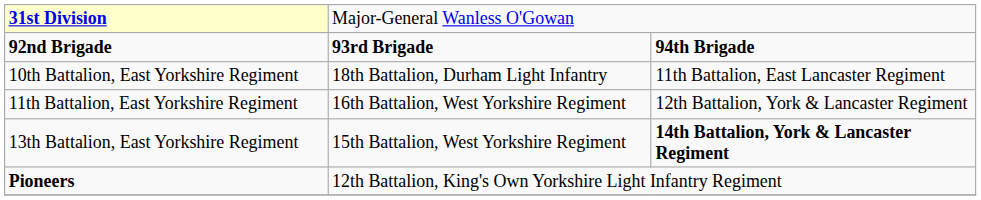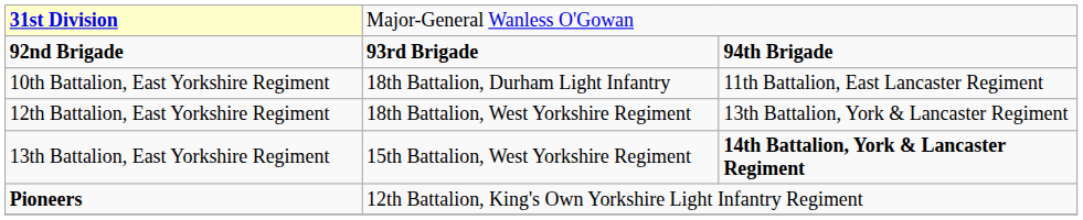- row: 11th Battalion, East Yorkshire Regiment | 16th Battalion, West Yorkshire Regiment | 12th Battalion, York & Lancaster Regiment
+ row: 12th Battalion, East Yorkshire Regiment | 18th Battalion, West Yorkshire Regiment | 13th Battalion, York & Lancaster Regiment
